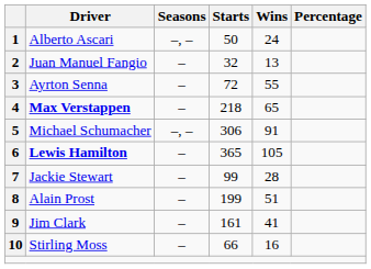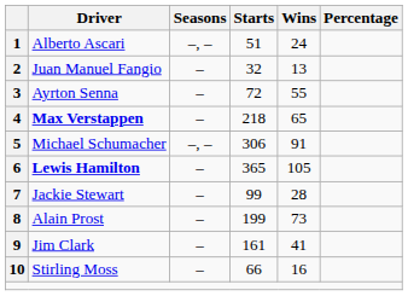1 | Starts: 50 -> 51
8 | Wins: 51 -> 73
